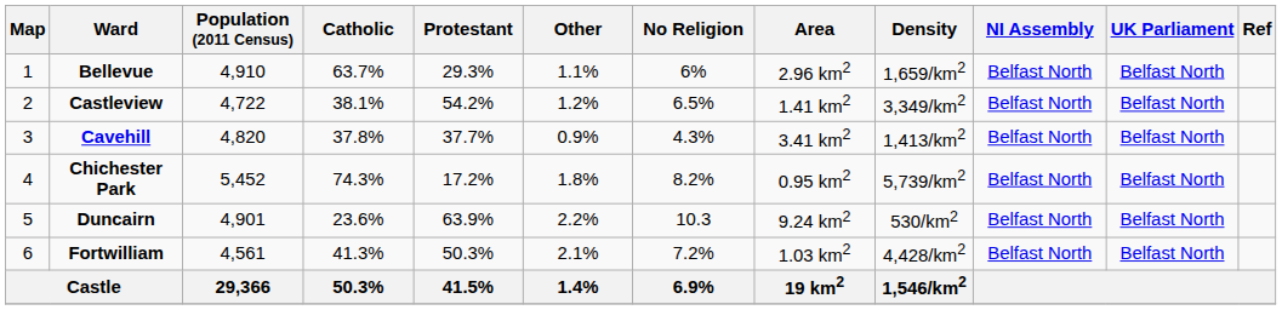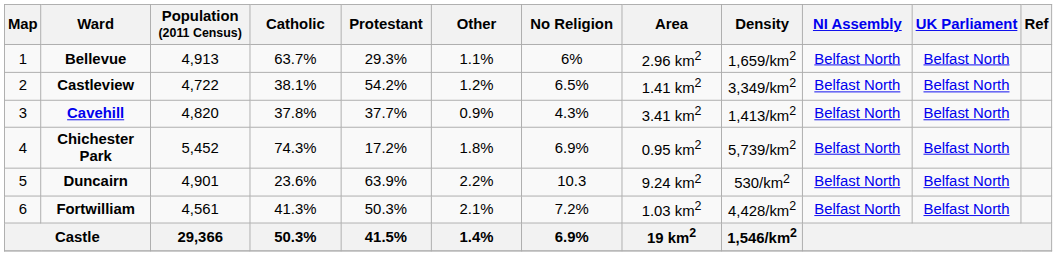Bellevue | Population (2011 Census): 4,910 -> 4,913
Chichester Park | No Religion: 8.2% -> 6.9%
